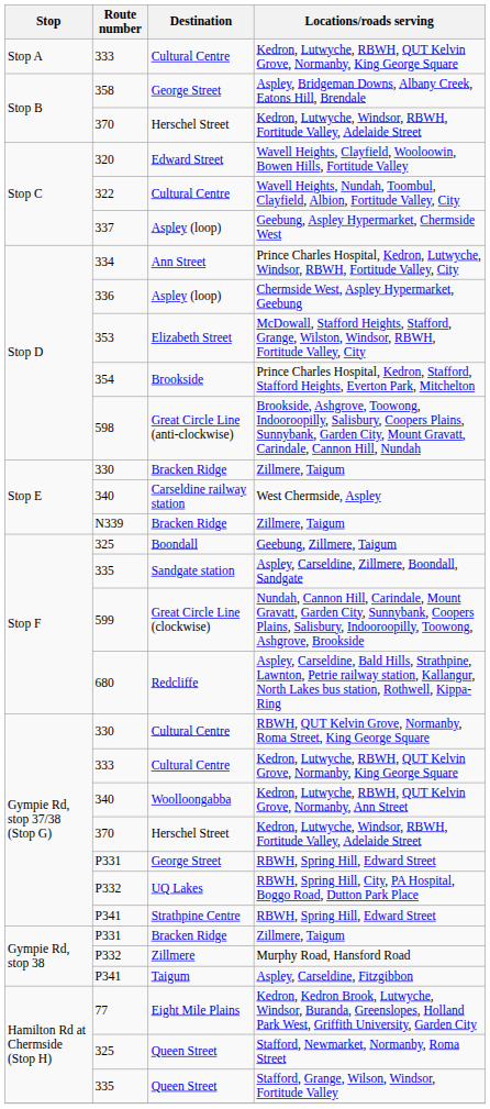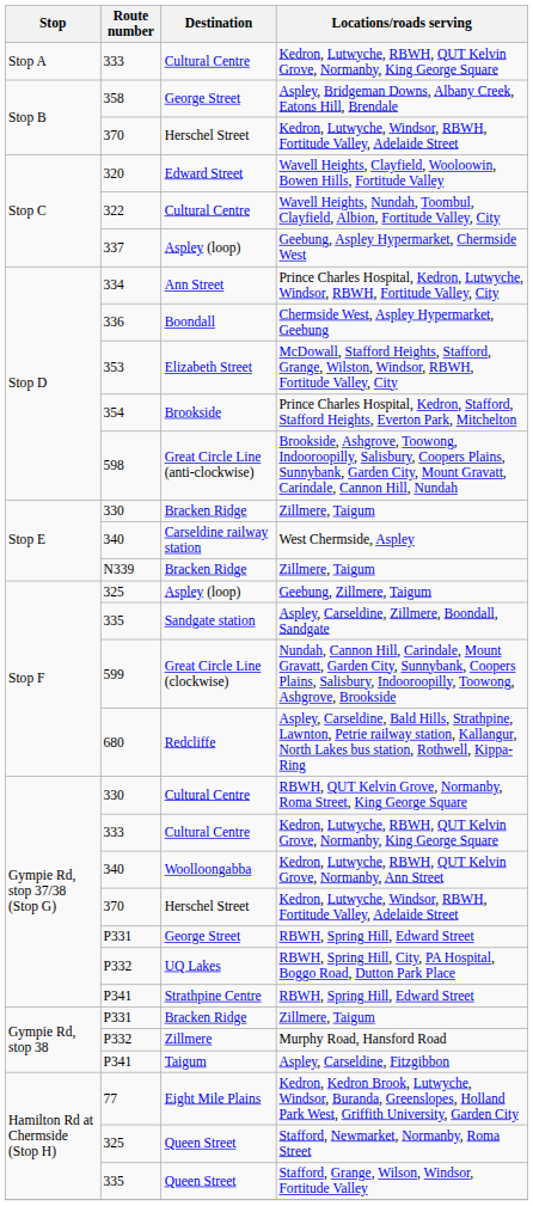Chermside West, Aspley Hypermarket, Geebung | Destination: Aspley (loop) -> Boondall
Geebung, Zillmere, Taigum | Destination: Boondall -> Aspley (loop)
